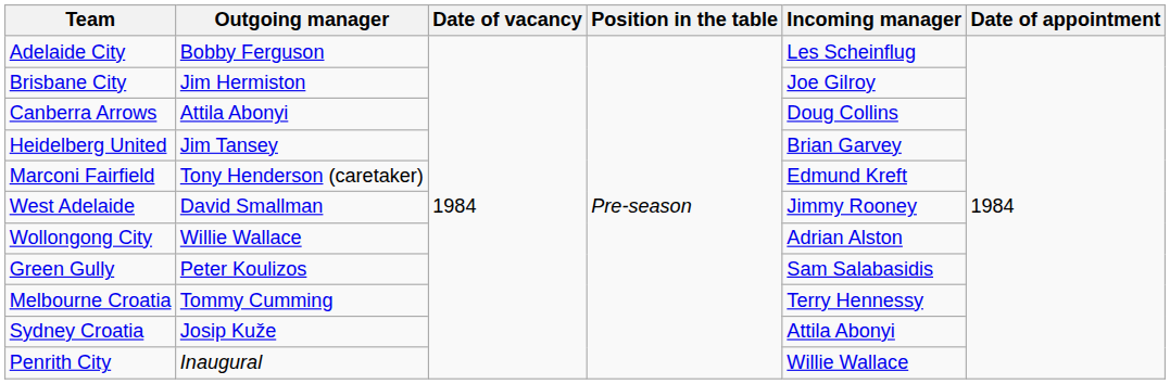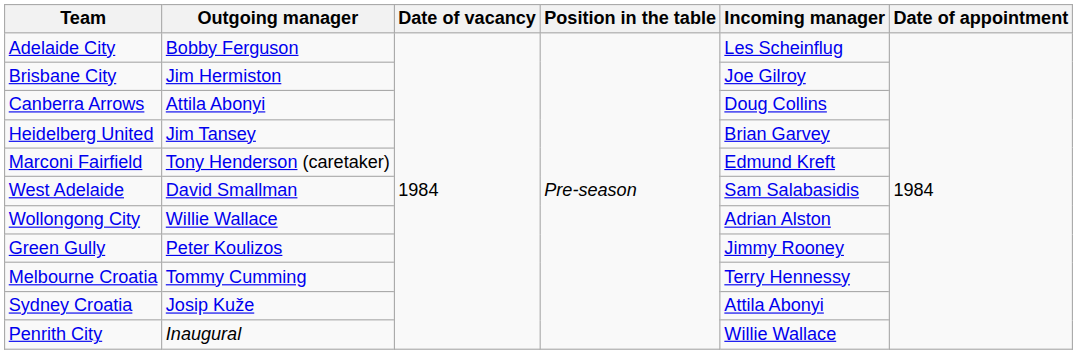West Adelaide | Incoming manager: Jimmy Rooney -> Sam Salabasidis
Green Gully | Incoming manager: Sam Salabasidis -> Jimmy Rooney
